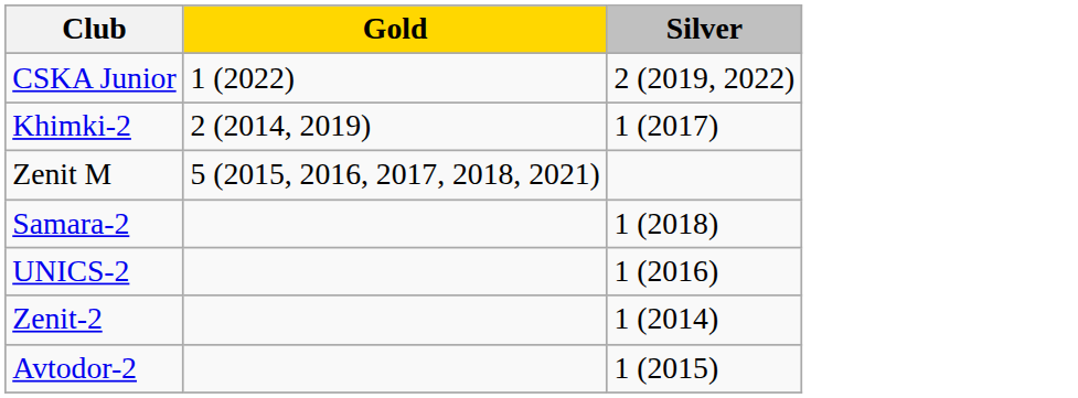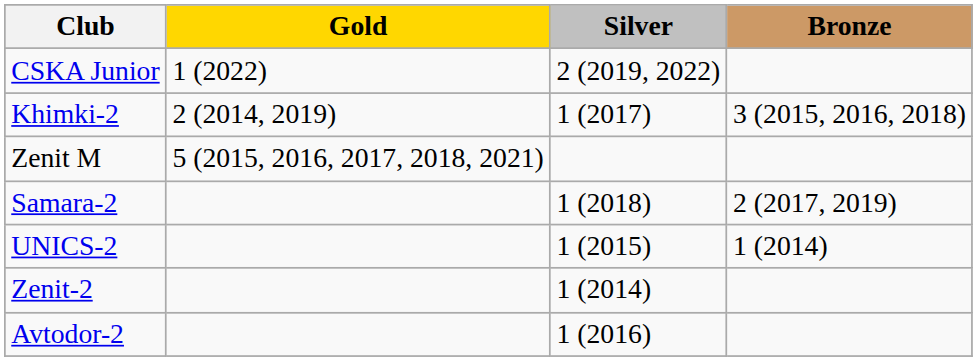+ column: Bronze | 3 (2015, 2016, 2018) | 2 (2017, 2019) | 1 (2014)
UNICS-2 | Silver: 1 (2016) -> 1 (2015)
Avtodor-2 | Silver: 1 (2015) -> 1 (2016)
